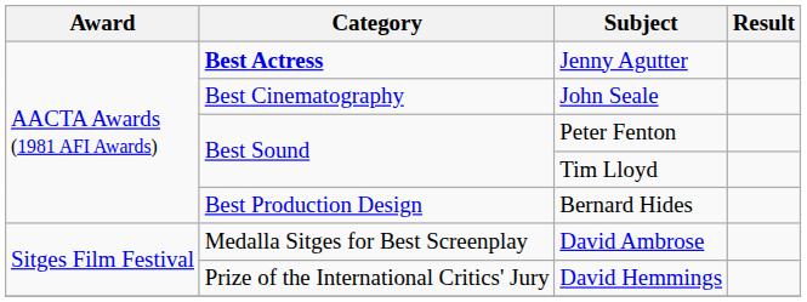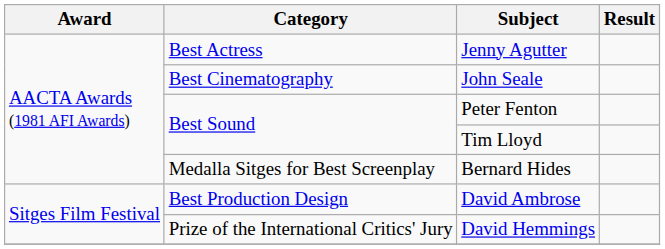Jenny Agutter | Category: bold -> normal
Bernard Hides | Category: Best Production Design -> Medalla Sitges for Best Screenplay
David Ambrose | Category: Medalla Sitges for Best Screenplay -> Best Production Design
